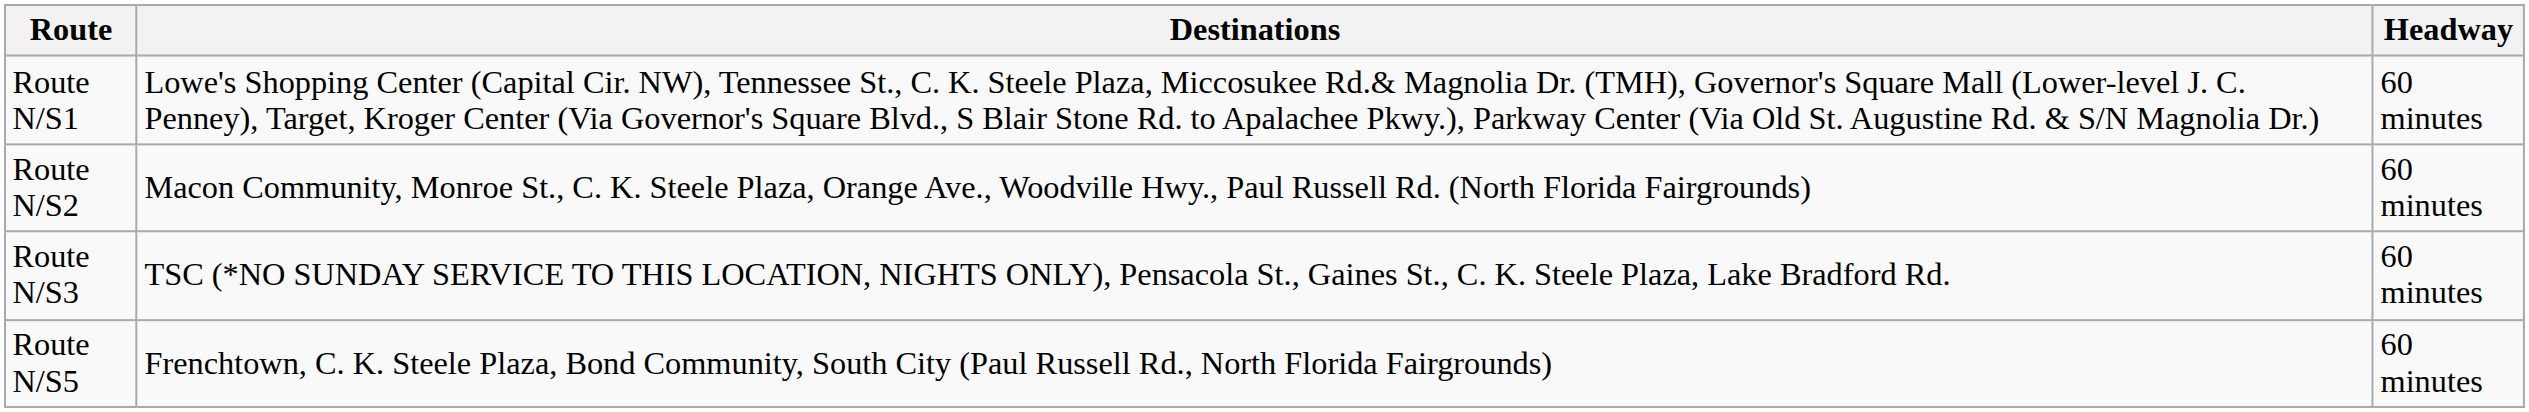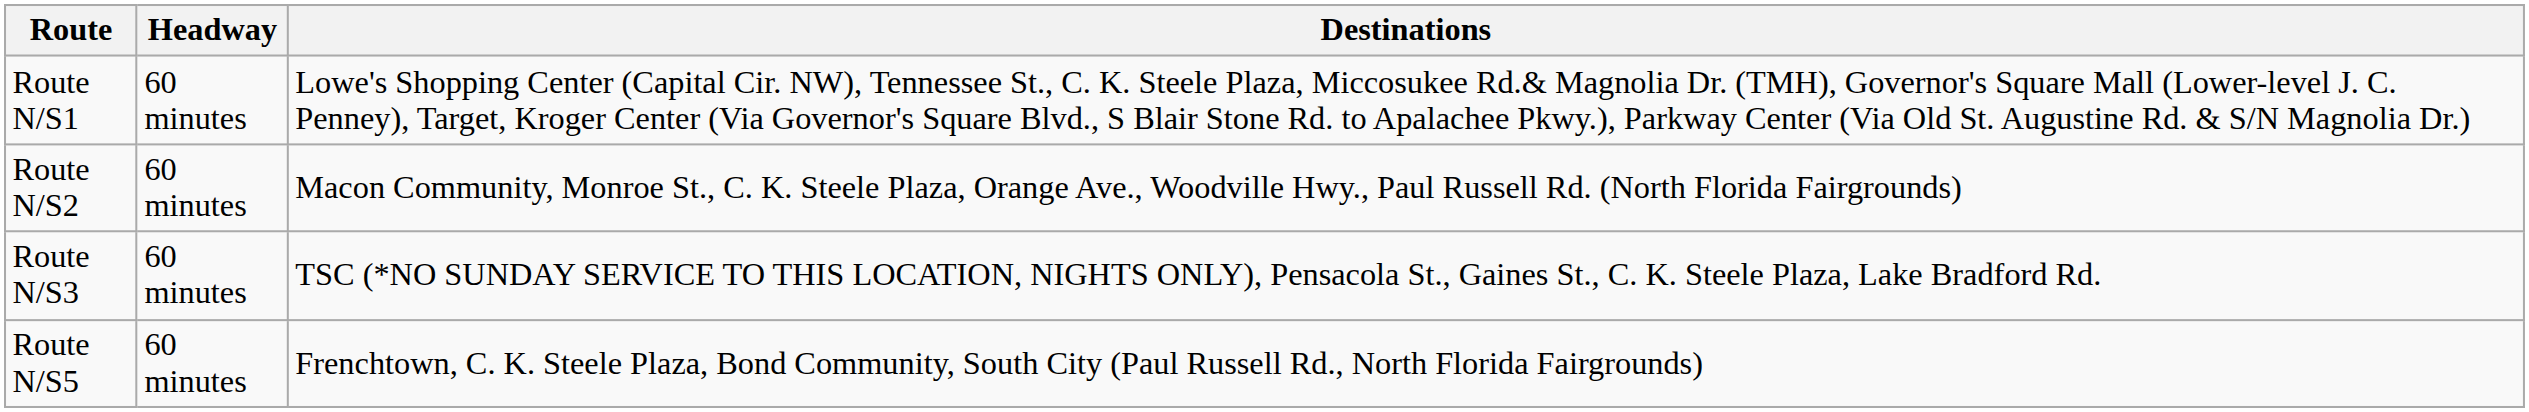columns swapped: Headway <-> Destinations
